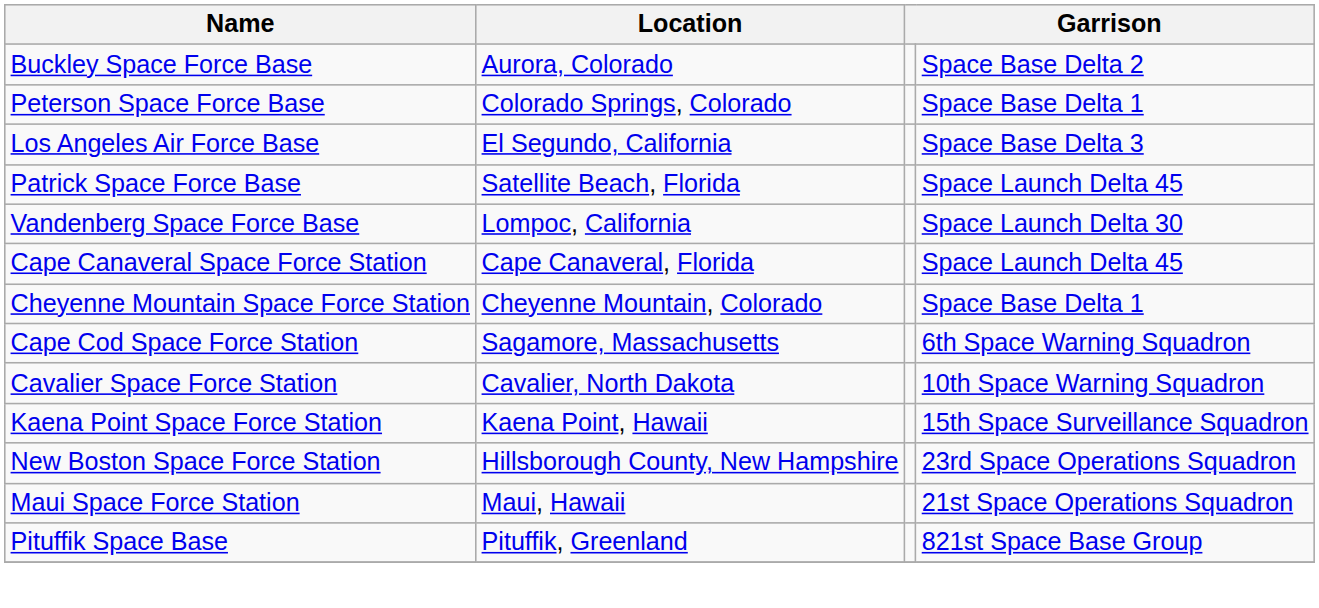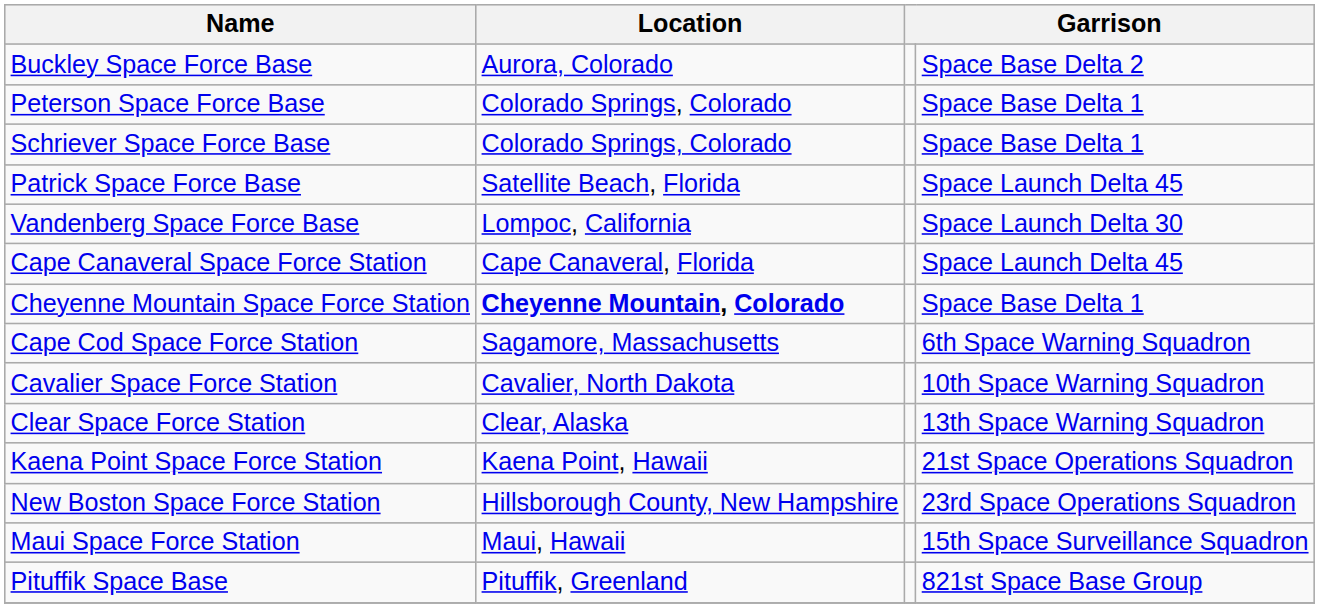+ row: Schriever Space Force Base | Colorado Springs, Colorado | Space Base Delta 1
- row: Los Angeles Air Force Base | El Segundo, California | Space Base Delta 3
Cheyenne Mountain Space Force Station | Location: normal -> bold
+ row: Clear Space Force Station | Clear, Alaska | 13th Space Warning Squadron
Kaena Point Space Force Station | column 4: 15th Space Surveillance Squadron -> 21st Space Operations Squadron
Maui Space Force Station | column 4: 21st Space Operations Squadron -> 15th Space Surveillance Squadron
